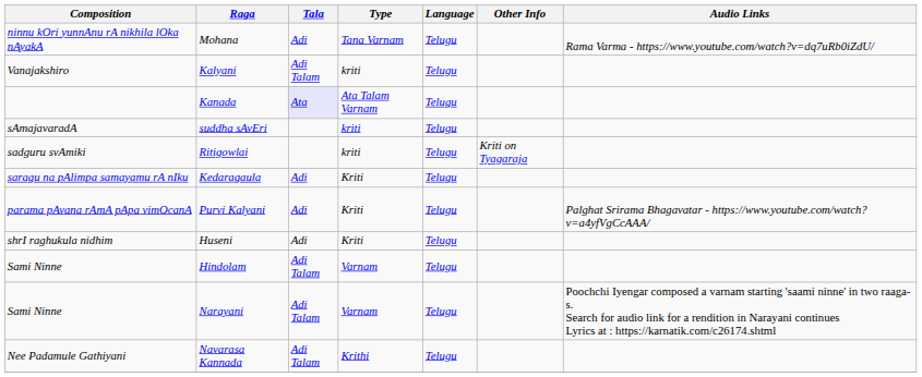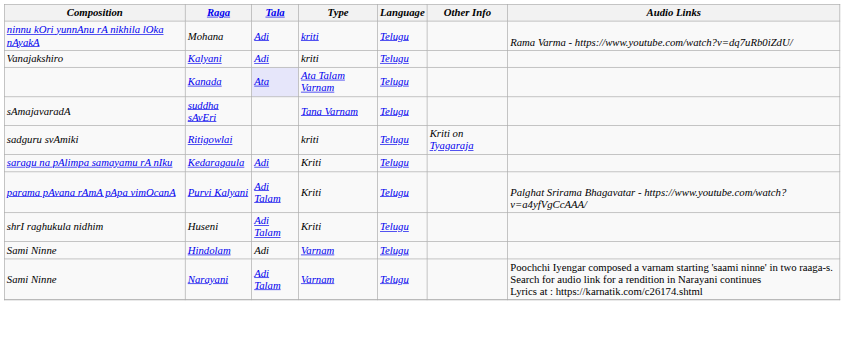Mohana | Type: Tana Varnam -> kriti
Kalyani | Tala: Adi Talam -> Adi
suddha sAvEri | Type: kriti -> Tana Varnam
Purvi Kalyani | Tala: Adi -> Adi Talam
Huseni | Tala: Adi -> Adi Talam
Hindolam | Tala: Adi Talam -> Adi
- row: Nee Padamule Gathiyani | Navarasa Kannada | Adi Talam | Krithi | Telugu
